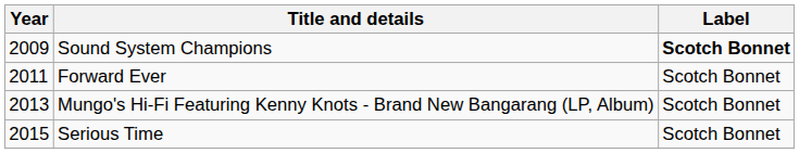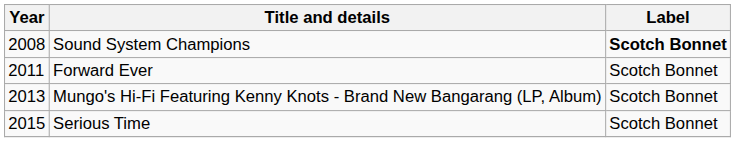Sound System Champions | Year: 2009 -> 2008
